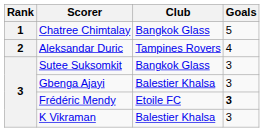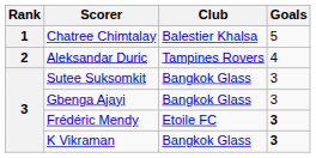Chatree Chimtalay | Club: Bangkok Glass -> Balestier Khalsa
Gbenga Ajayi | Club: Balestier Khalsa -> Bangkok Glass
K Vikraman | Club: Balestier Khalsa -> Bangkok Glass
K Vikraman | Goals: normal -> bold
